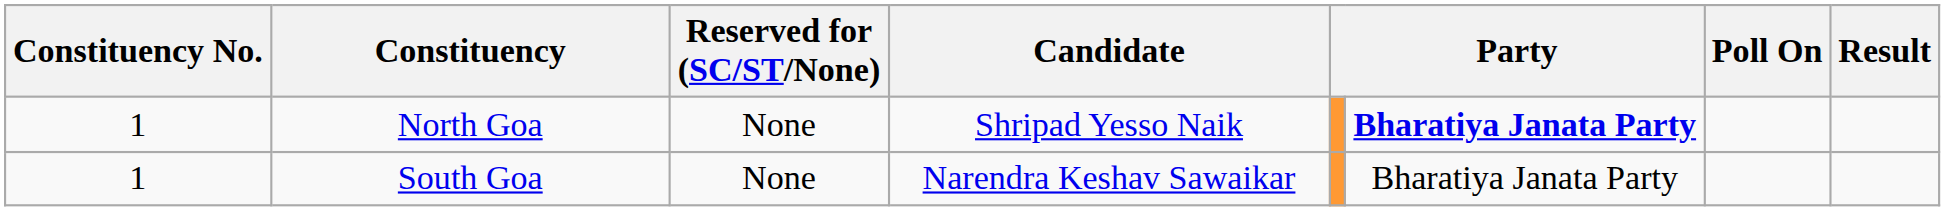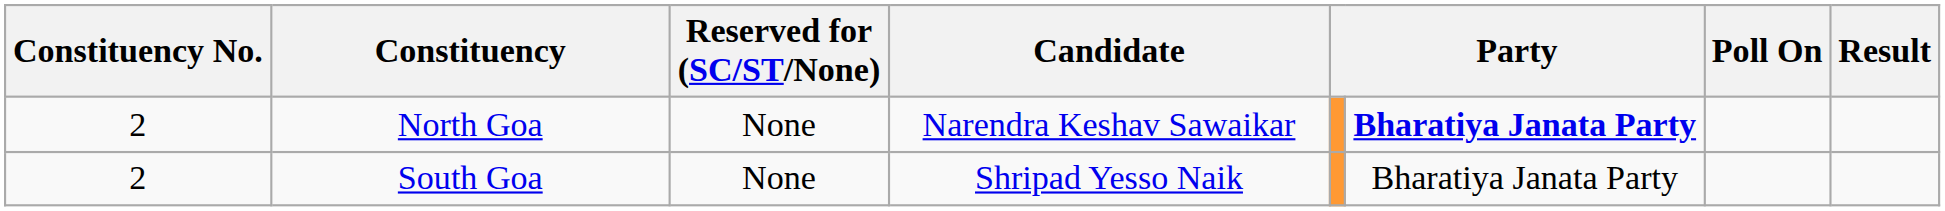North Goa | Constituency No.: 1 -> 2
North Goa | Candidate: Shripad Yesso Naik -> Narendra Keshav Sawaikar
South Goa | Constituency No.: 1 -> 2
South Goa | Candidate: Narendra Keshav Sawaikar -> Shripad Yesso Naik
